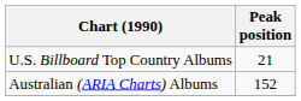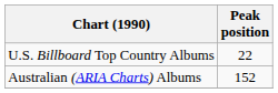U.S. Billboard Top Country Albums | Peak position: 21 -> 22
